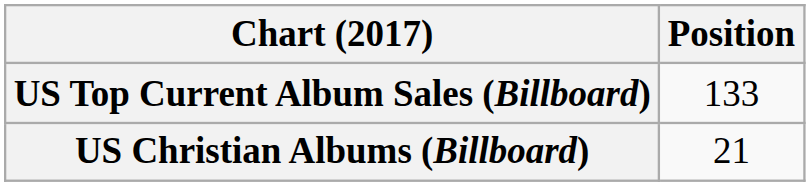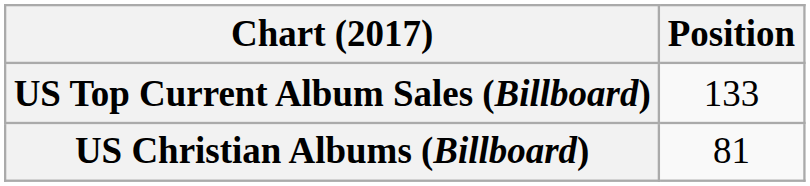US Christian Albums (Billboard) | Position: 21 -> 81
